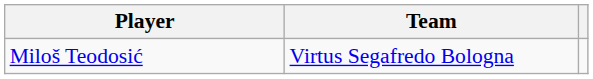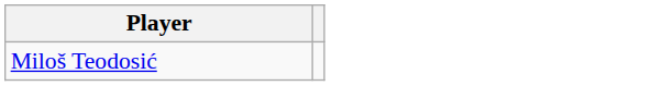- column: Team | Virtus Segafredo Bologna
